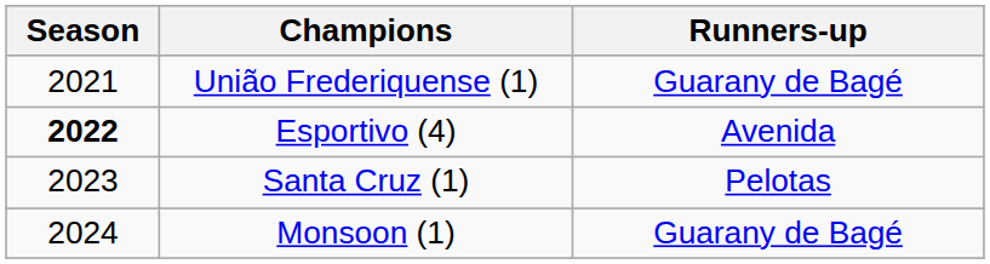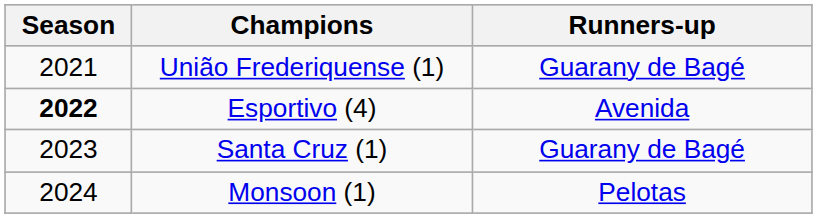Santa Cruz (1) | Runners-up: Pelotas -> Guarany de Bagé
Monsoon (1) | Runners-up: Guarany de Bagé -> Pelotas
